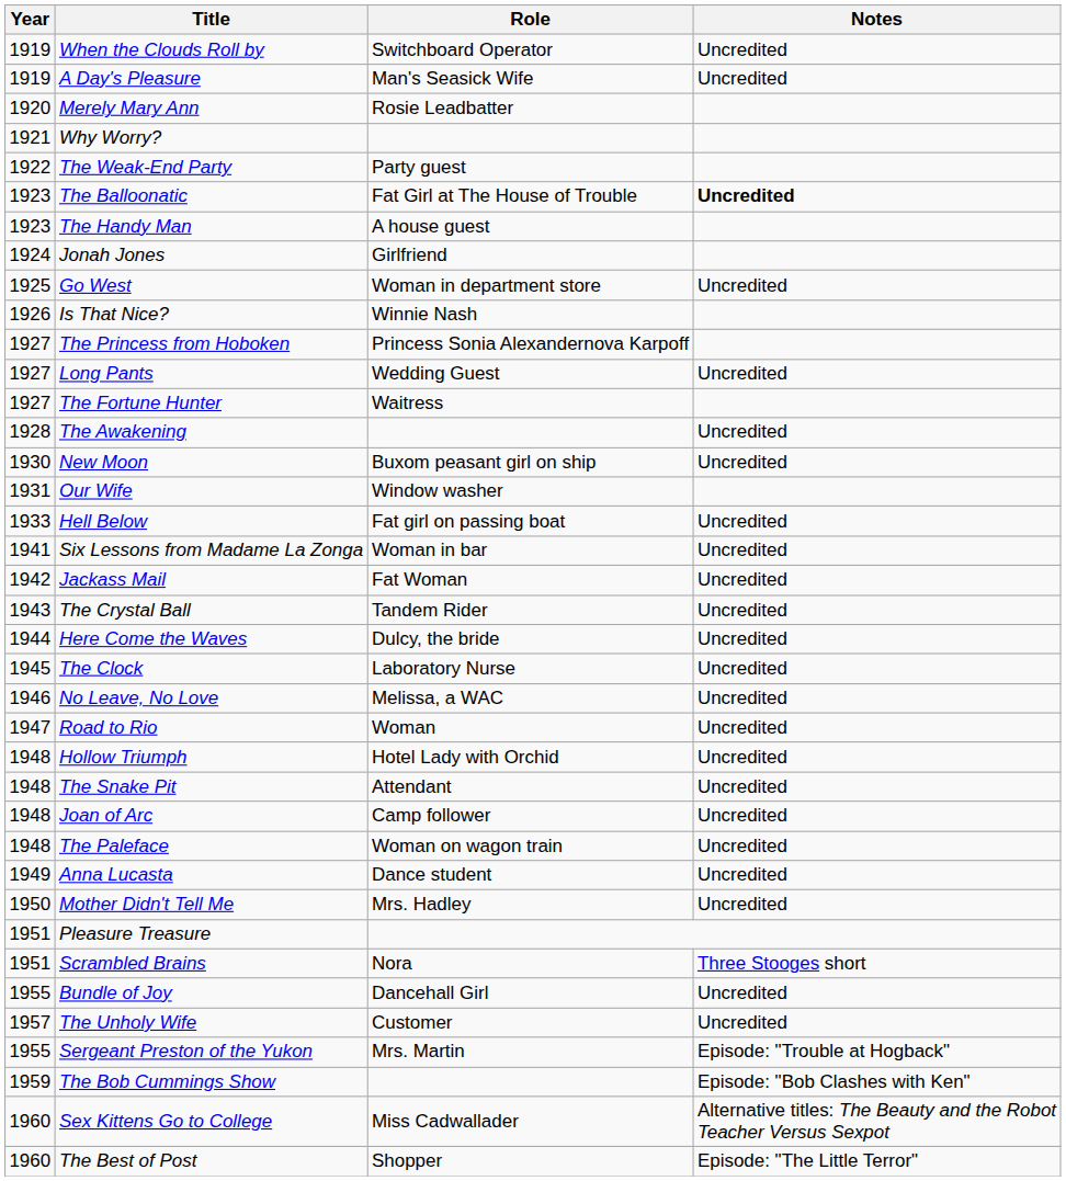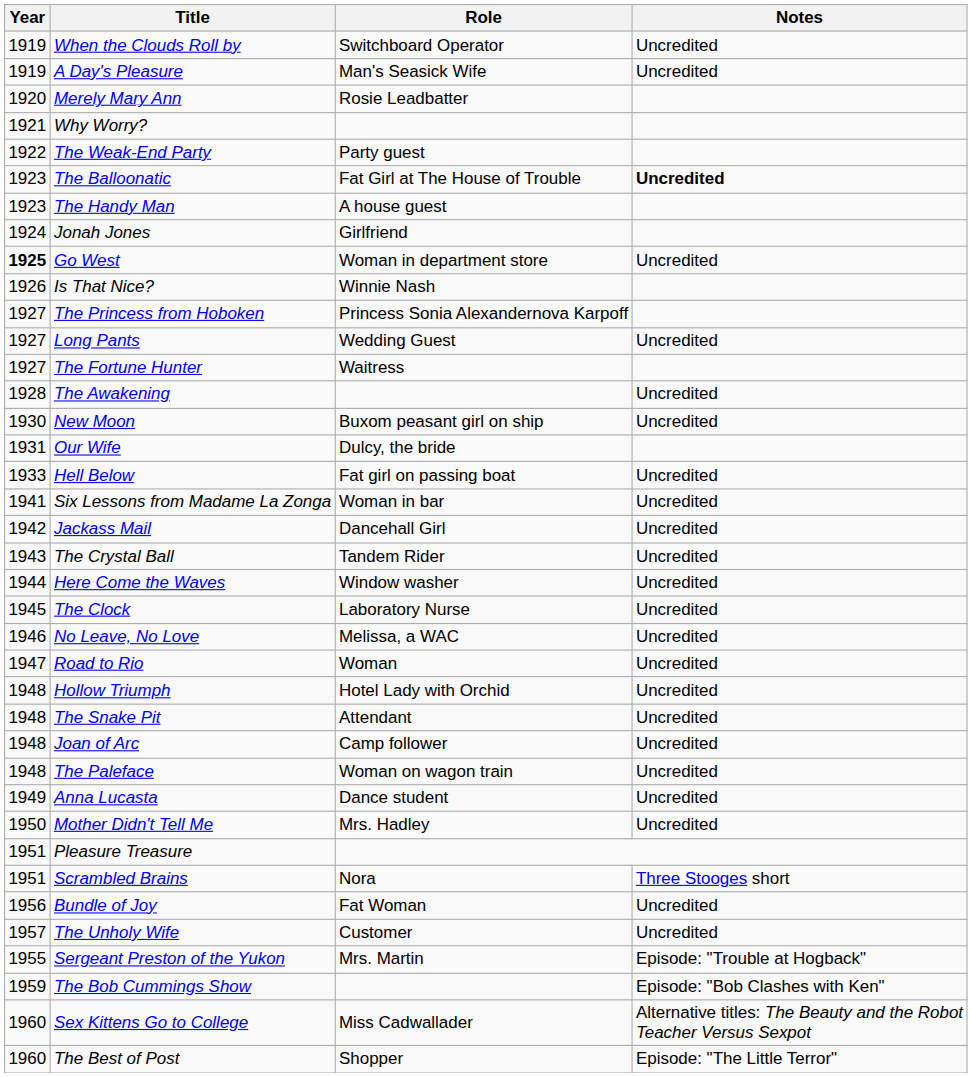Go West | Year: normal -> bold
Our Wife | Role: Window washer -> Dulcy, the bride
Jackass Mail | Role: Fat Woman -> Dancehall Girl
Here Come the Waves | Role: Dulcy, the bride -> Window washer
Bundle of Joy | Year: 1955 -> 1956
Bundle of Joy | Role: Dancehall Girl -> Fat Woman
